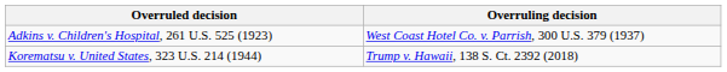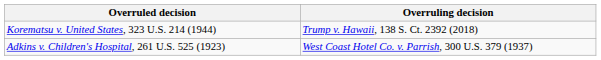rows swapped: Adkins v. Children's Hospital, 261 U.S. 525 (1923) <-> Korematsu v. United States, 323 U.S. 214 (1944)
